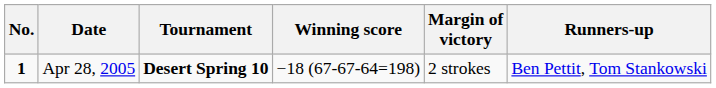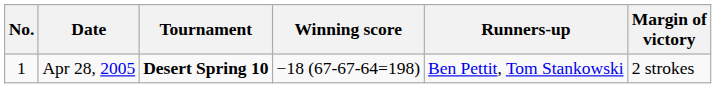columns swapped: Margin of victory <-> Runners-up
Apr 28, 2005 | No.: bold -> normal
